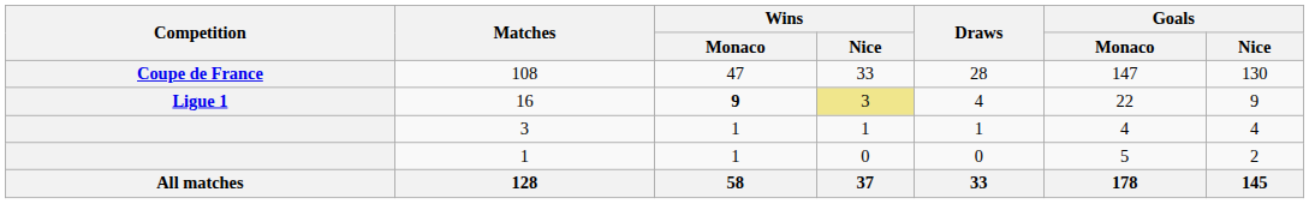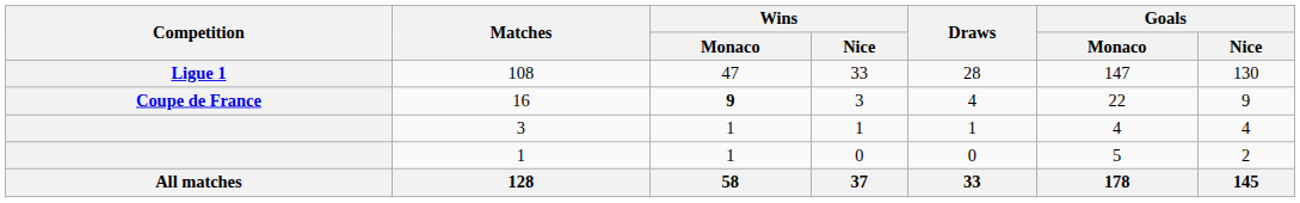108 | Competition: Coupe de France -> Ligue 1
16 | Competition: Ligue 1 -> Coupe de France
16 | Wins / Nice: khaki background -> no background
